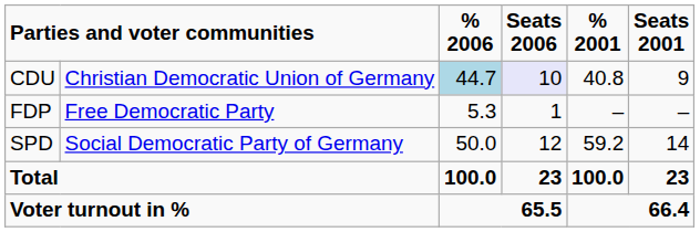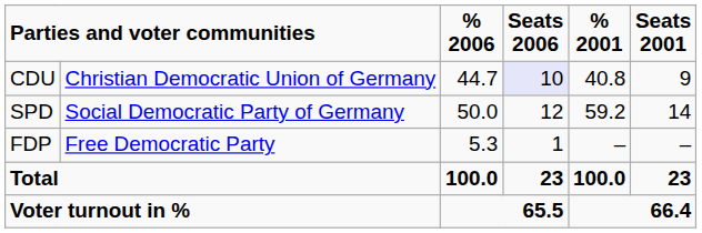CDU | % 2006: lightblue background -> no background
rows swapped: SPD <-> FDP
